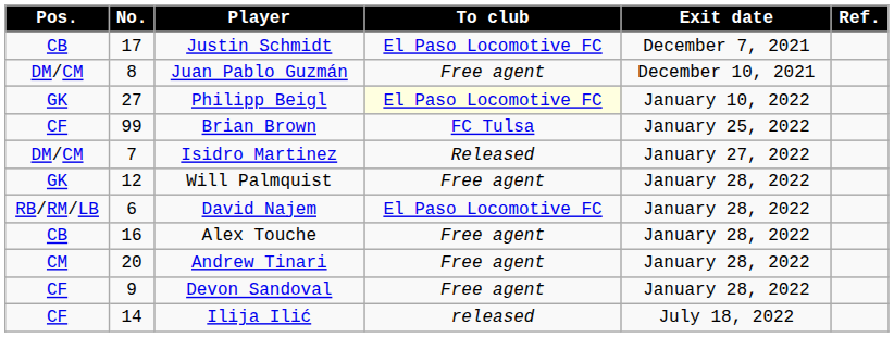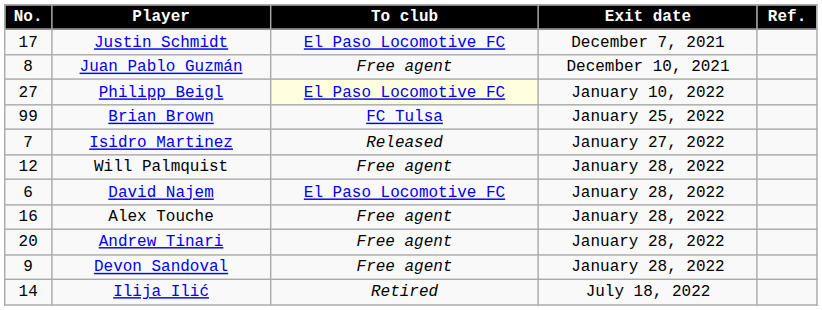- column: Pos. | CB | DM/CM | GK | CF | DM/CM | GK | RB/RM/LB | CB | CM | CF | CF
Ilija Ilić | To club: released -> Retired
